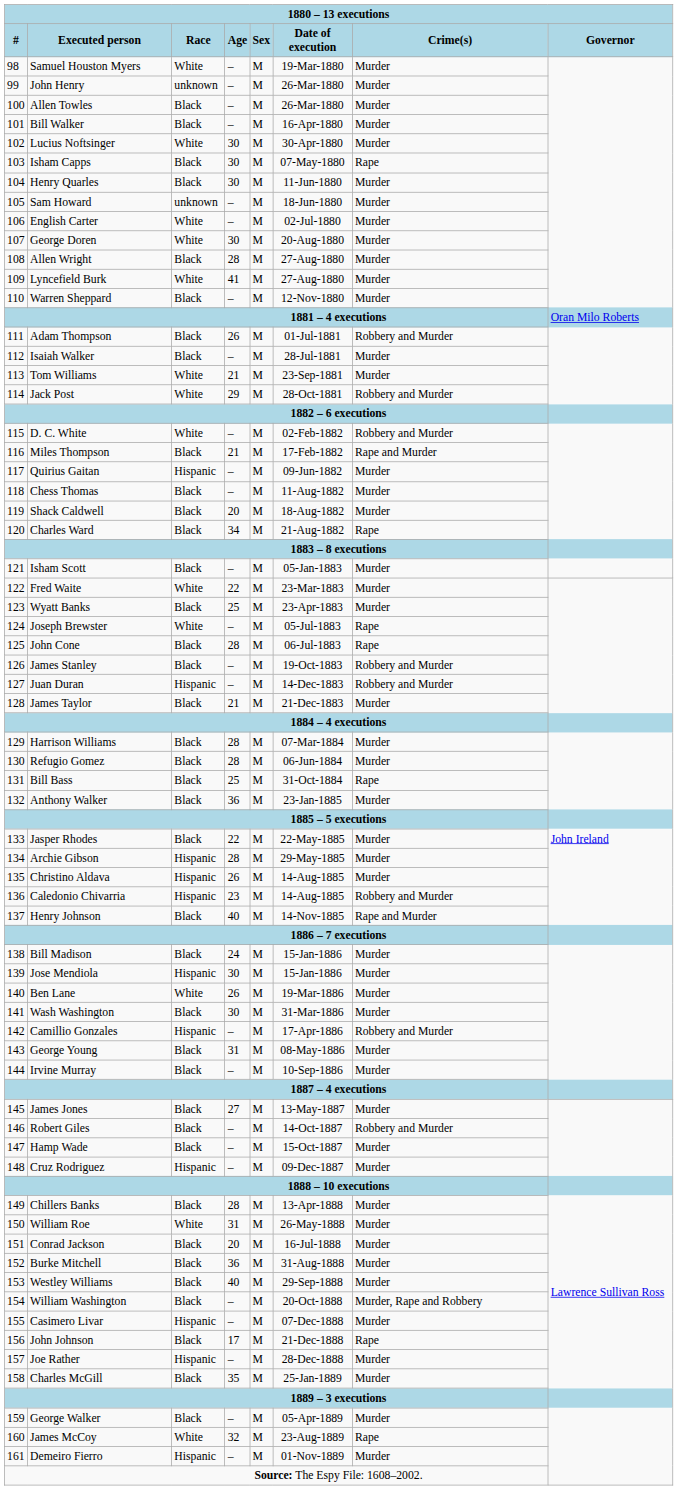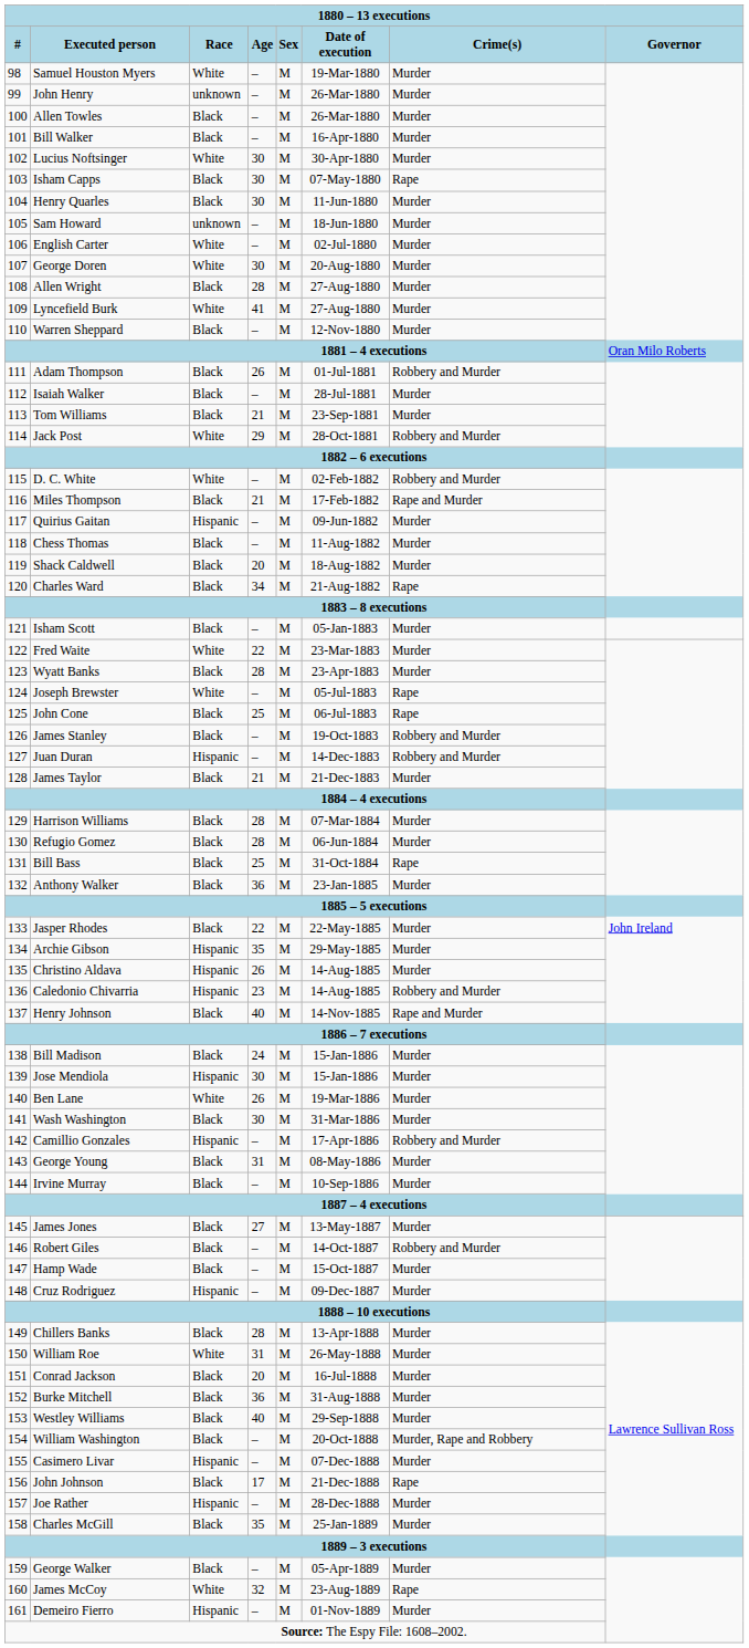Tom Williams | Race: White -> Black
Wyatt Banks | Age: 25 -> 28
John Cone | Age: 28 -> 25
Archie Gibson | Age: 28 -> 35
